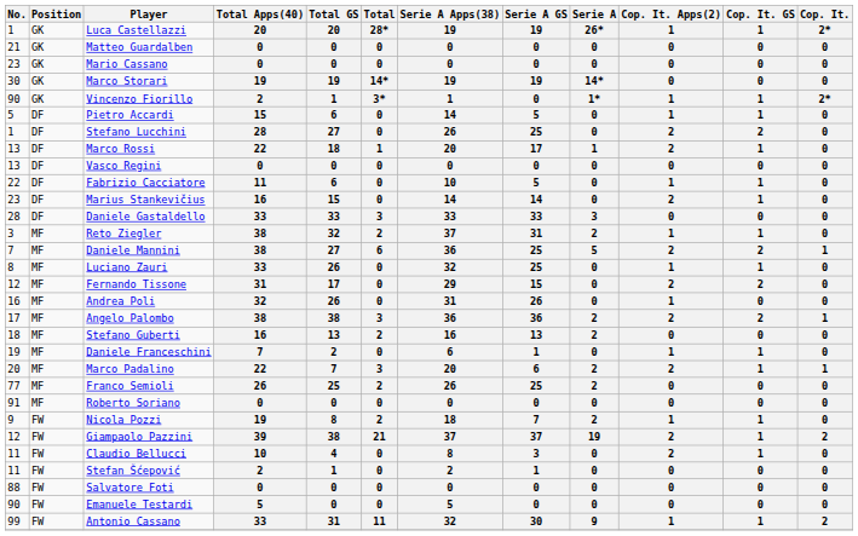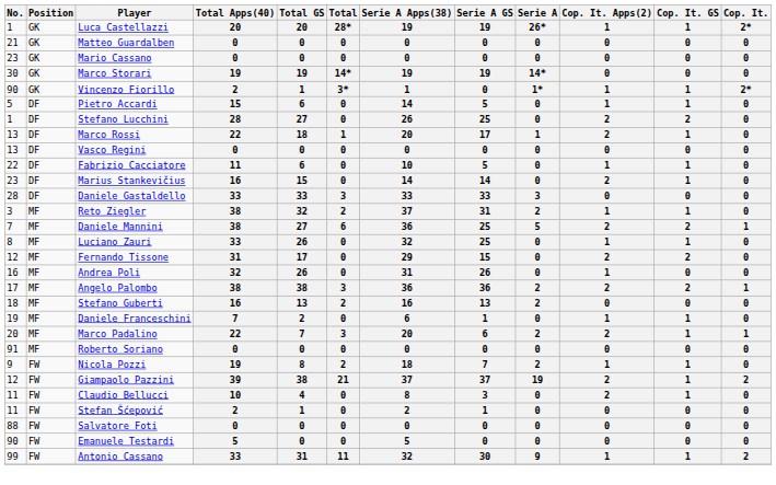- row: 77 | MF | Franco Semioli | 26 | 25 | 2 | 26 | 25 | 2 | 0 | 0 | 0
